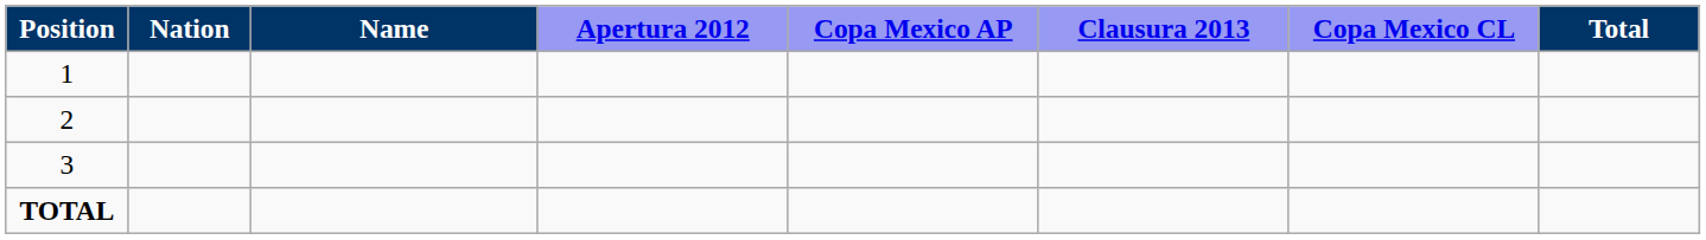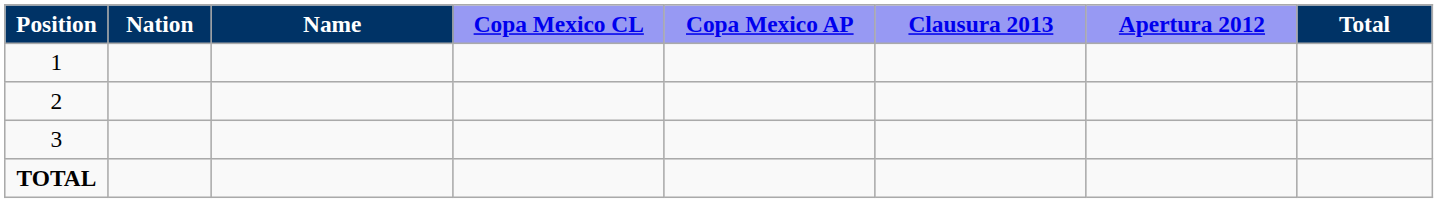columns swapped: Apertura 2012 <-> Copa Mexico CL
